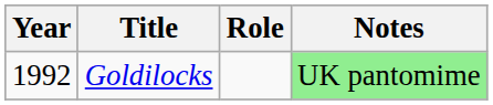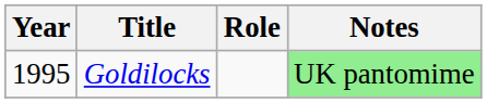Goldilocks | Year: 1992 -> 1995
